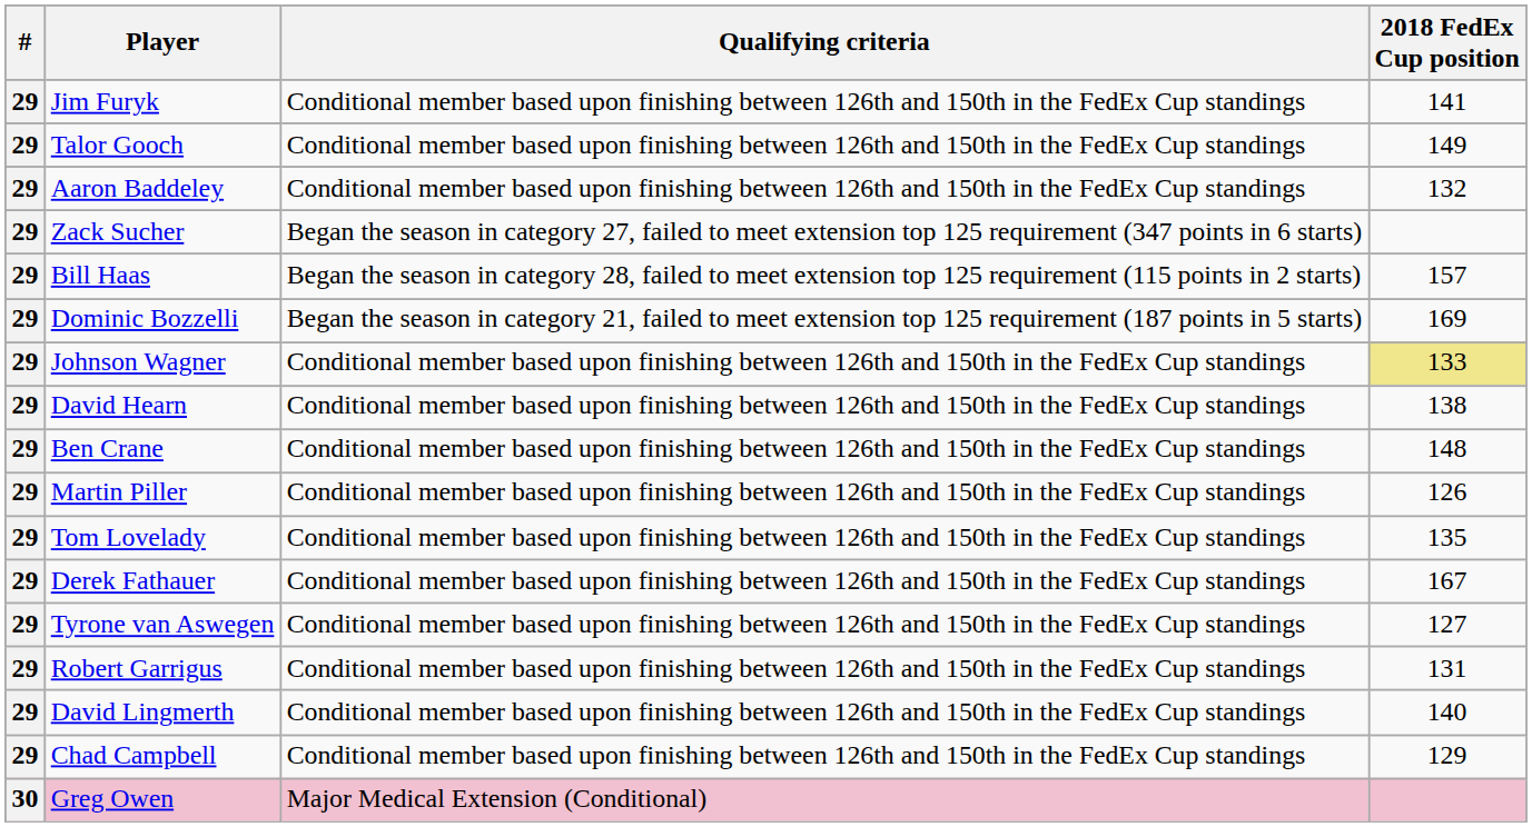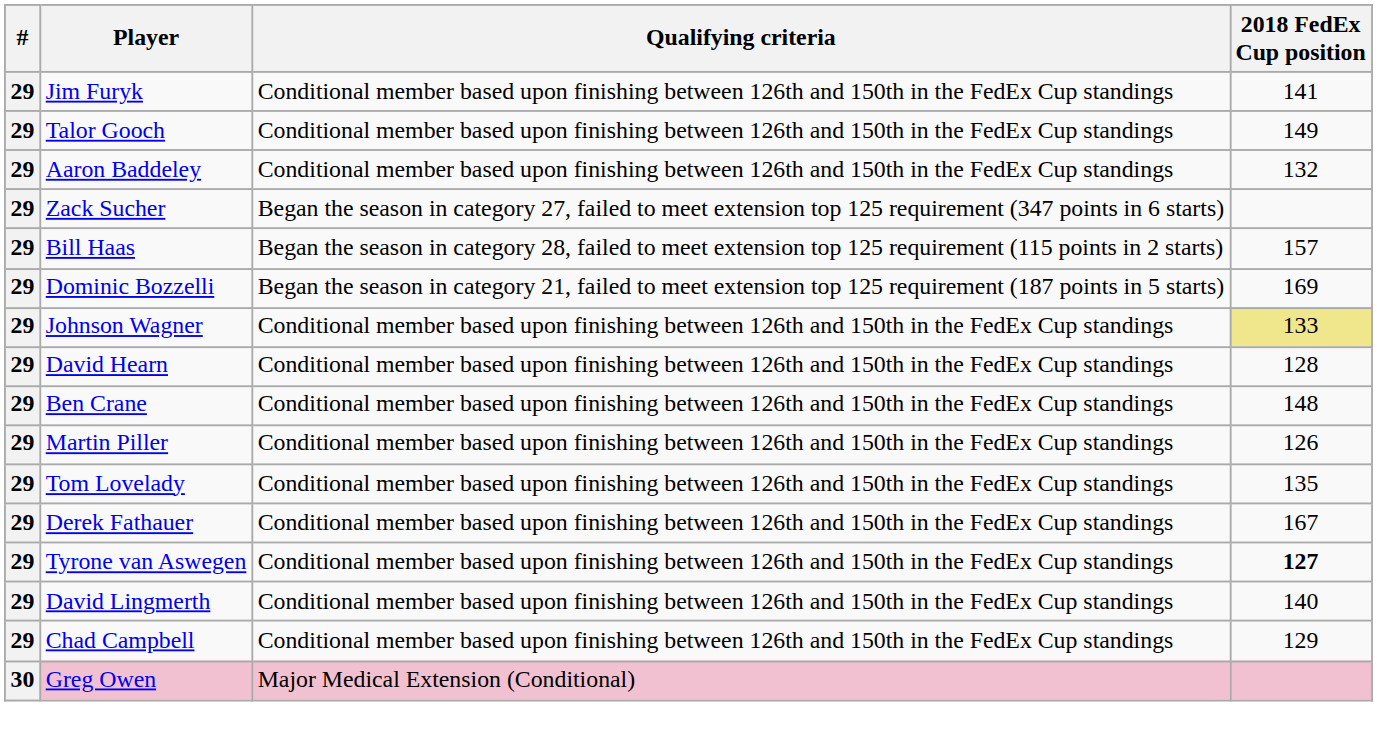David Hearn | 2018 FedEx Cup position: 138 -> 128
Tyrone van Aswegen | 2018 FedEx Cup position: normal -> bold
- row: 29 | Robert Garrigus | Conditional member based upon finishing between 126th and 150th in the FedEx Cup standings | 131
